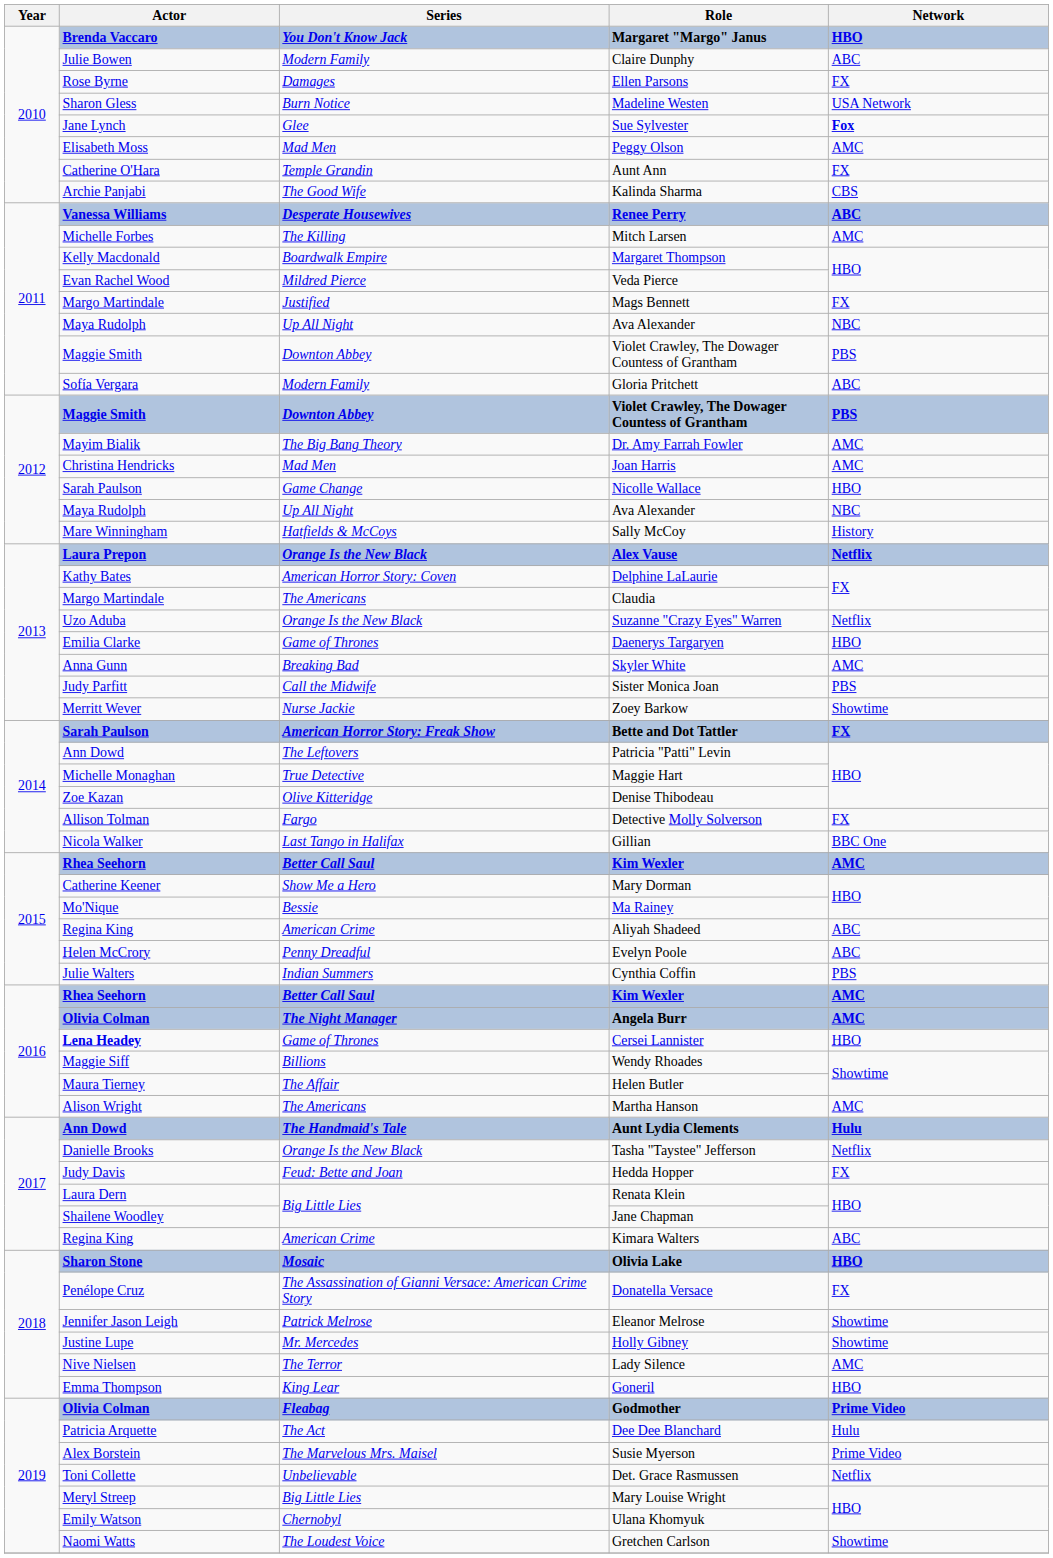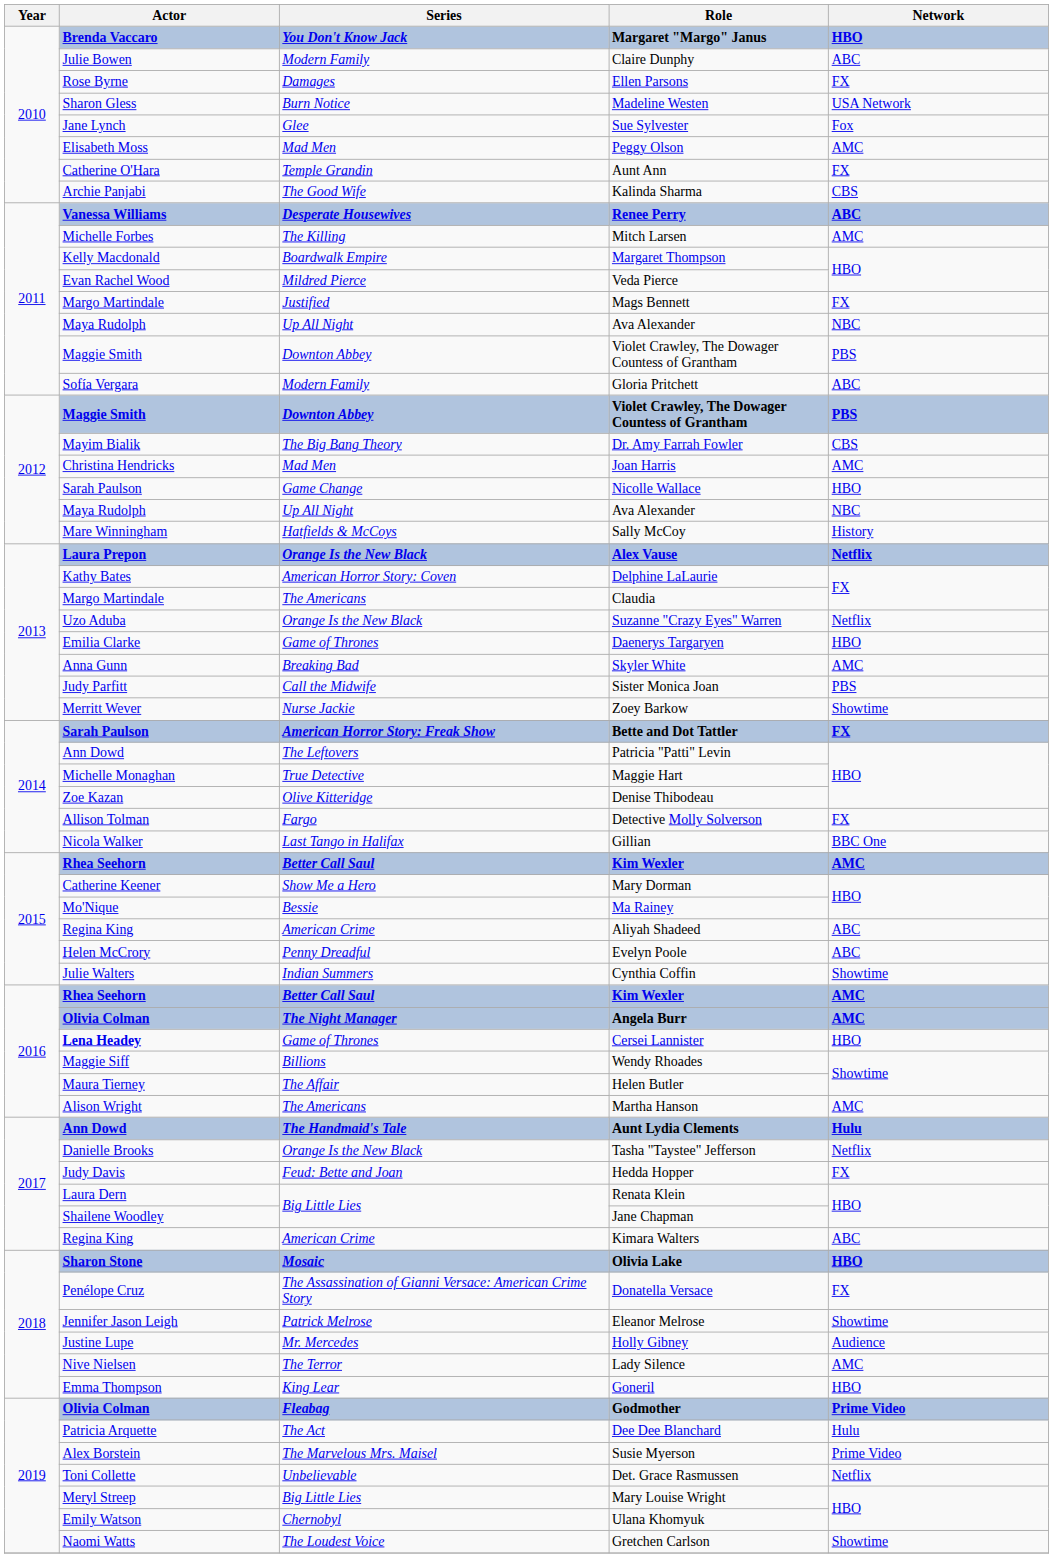Sue Sylvester | Network: bold -> normal
Dr. Amy Farrah Fowler | Network: AMC -> CBS
Cynthia Coffin | Network: PBS -> Showtime
Holly Gibney | Network: Showtime -> Audience
